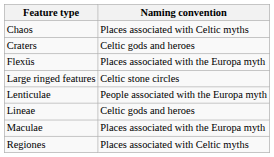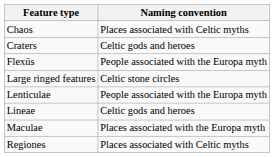Flexūs | Naming convention: Places associated with the Europa myth -> People associated with the Europa myth
